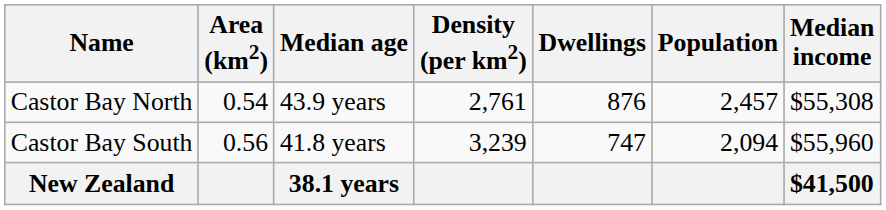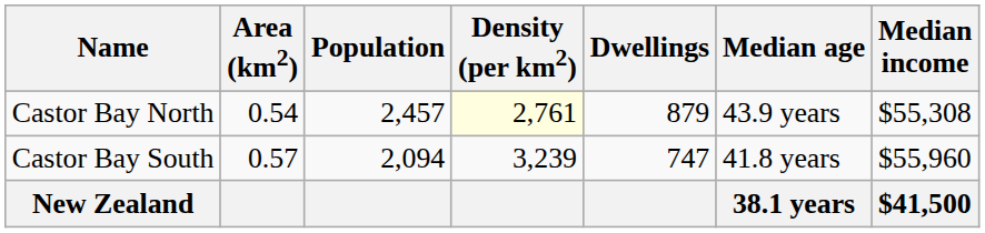columns swapped: Population <-> Median age
Castor Bay North | Density (per km2): no background -> lightyellow background
Castor Bay North | Dwellings: 876 -> 879
Castor Bay South | Area (km2): 0.56 -> 0.57
